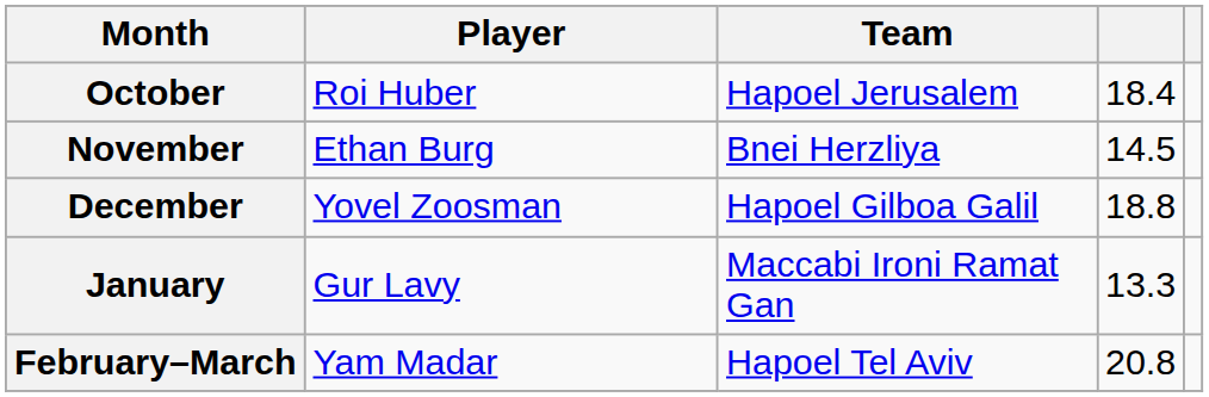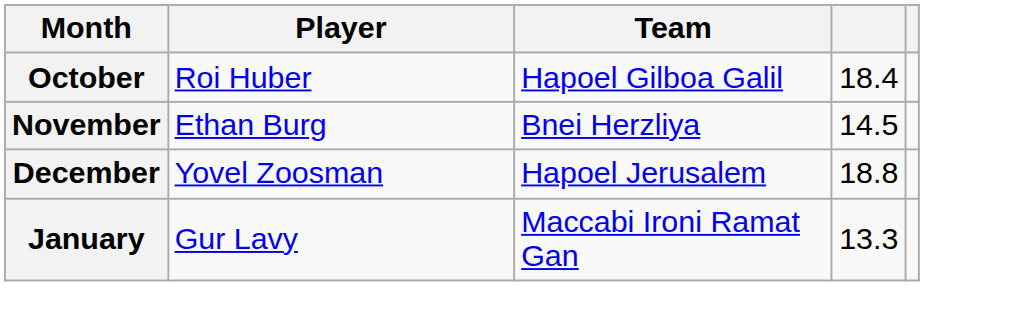October | Team: Hapoel Jerusalem -> Hapoel Gilboa Galil
December | Team: Hapoel Gilboa Galil -> Hapoel Jerusalem
- row: February–March | Yam Madar | Hapoel Tel Aviv | 20.8
